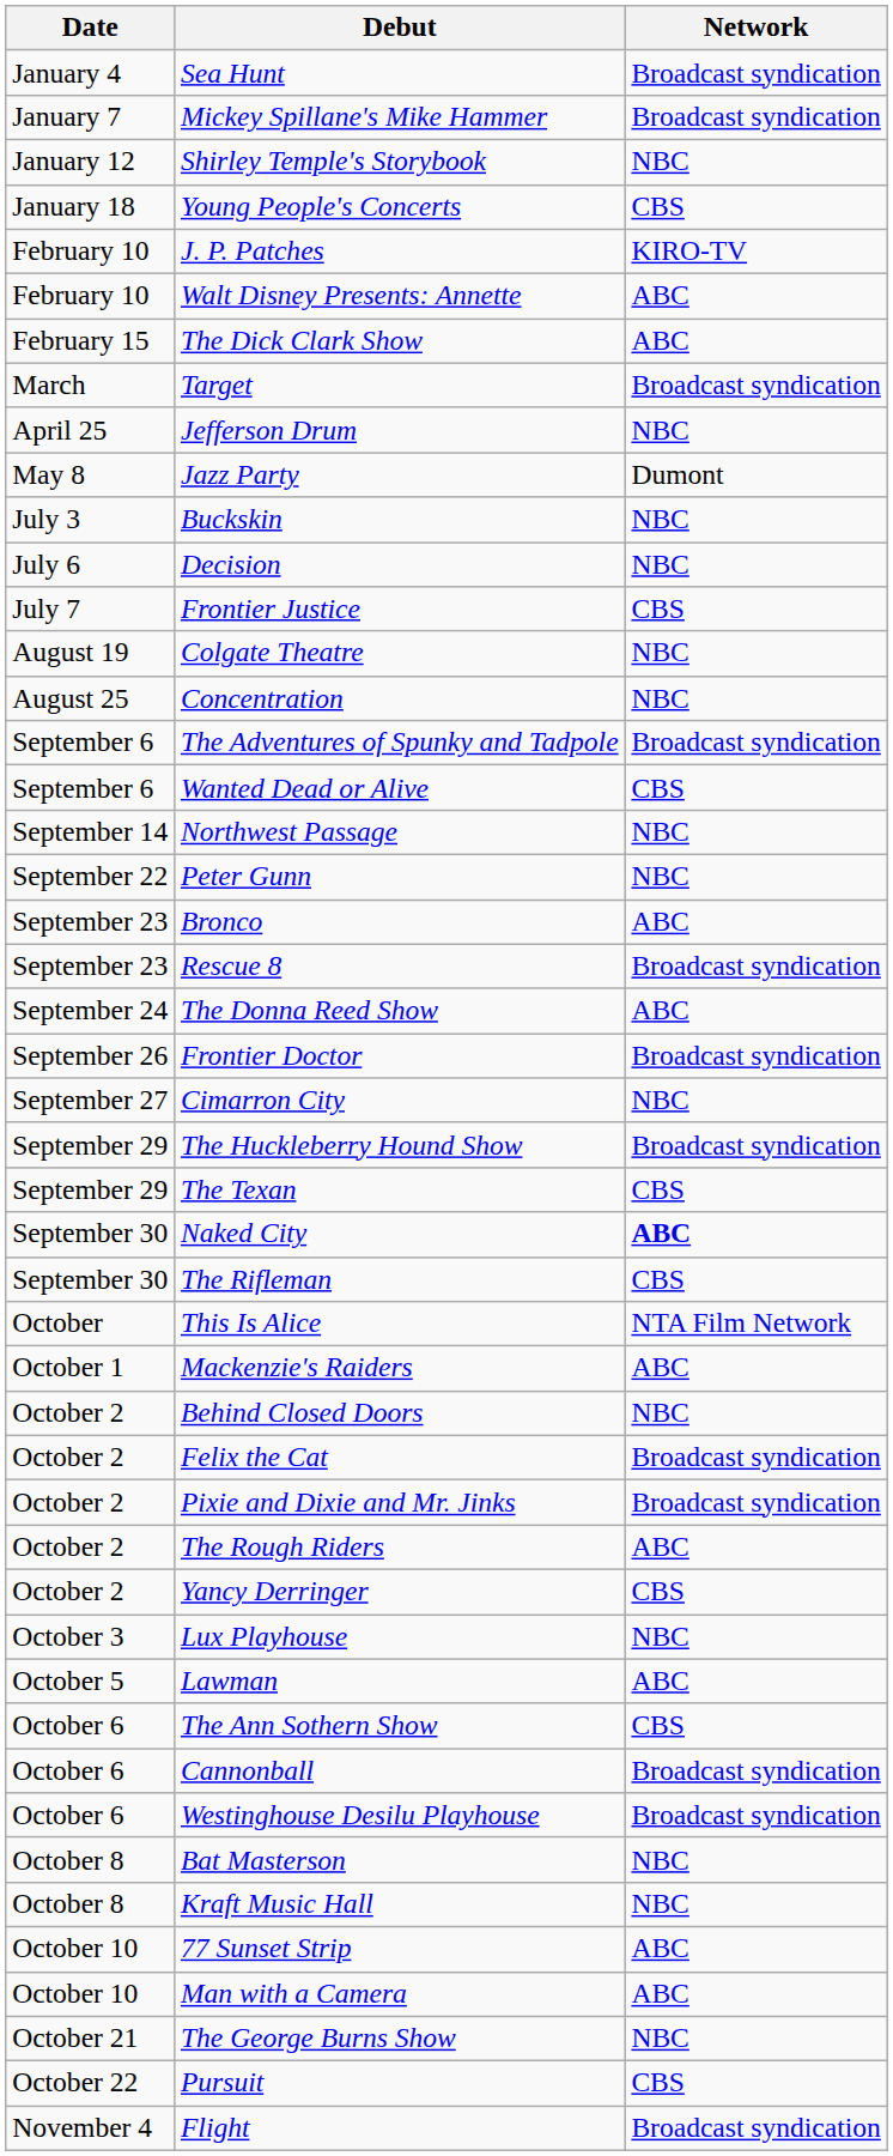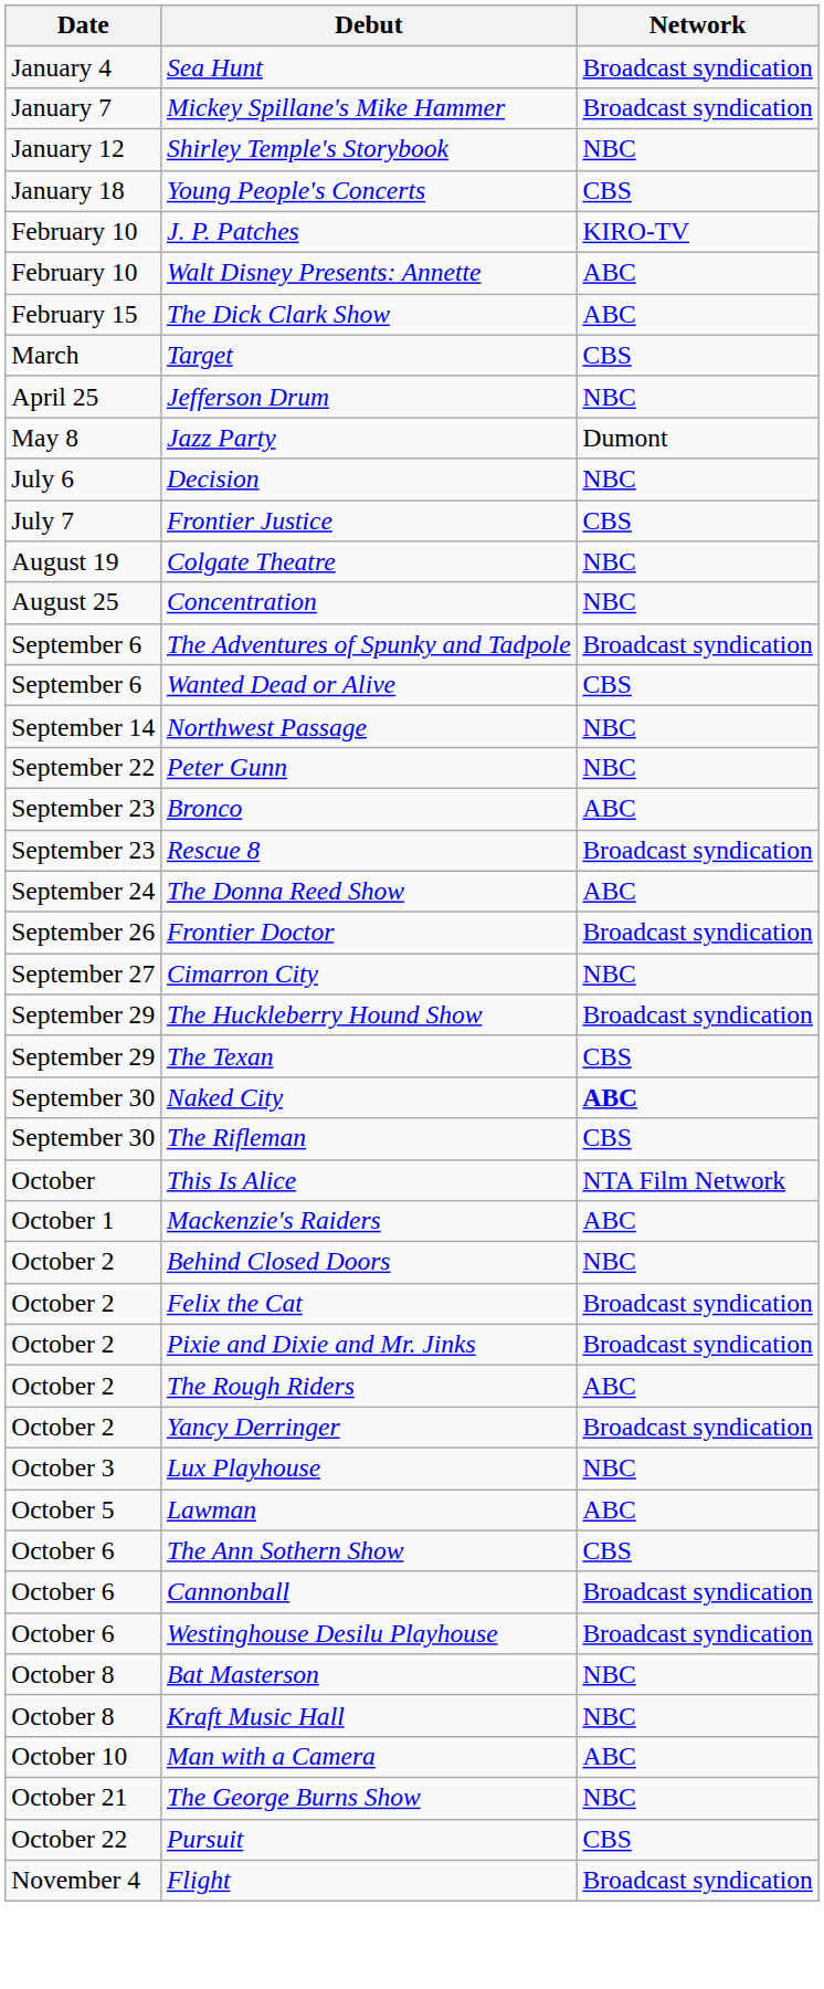Target | Network: Broadcast syndication -> CBS
- row: July 3 | Buckskin | NBC
Yancy Derringer | Network: CBS -> Broadcast syndication
- row: October 10 | 77 Sunset Strip | ABC
